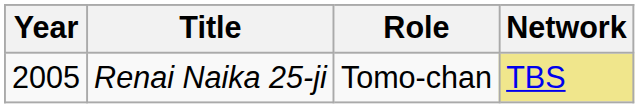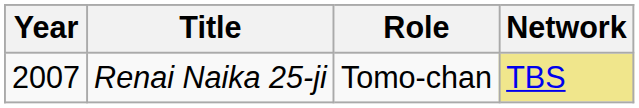Renai Naika 25-ji | Year: 2005 -> 2007
